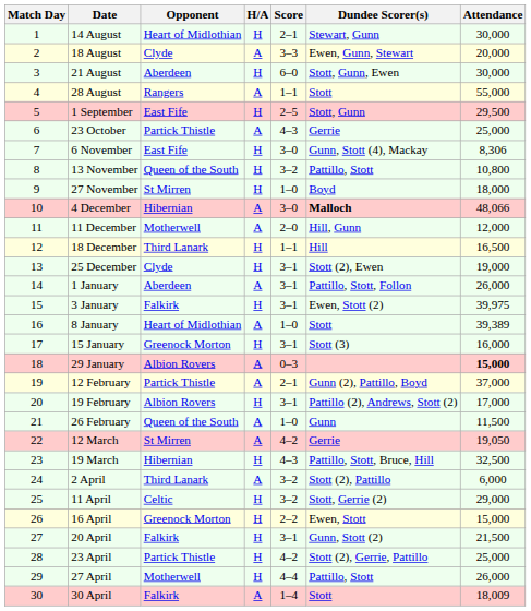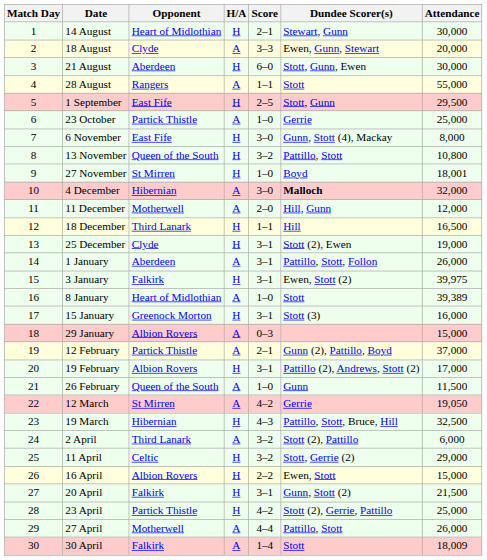23 October | Score: 4–3 -> 1–0
6 November | Attendance: 8,306 -> 8,000
27 November | Attendance: 18,000 -> 18,001
4 December | Attendance: 48,066 -> 32,000
29 January | Attendance: bold -> normal
16 April | Opponent: Greenock Morton -> Albion Rovers
27 April | H/A: H -> A
